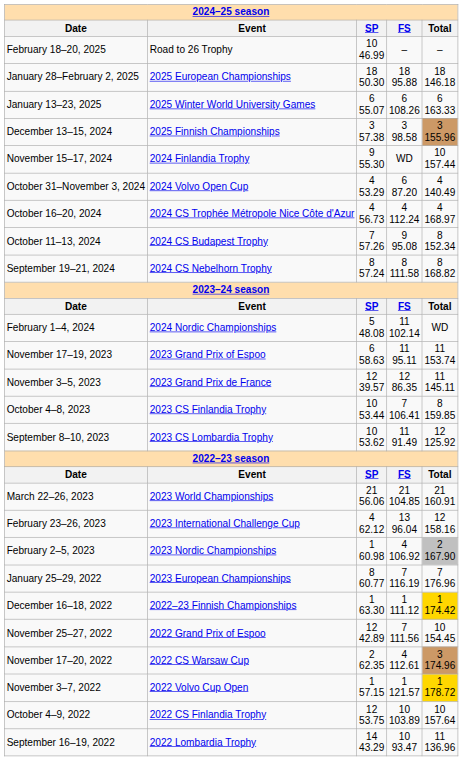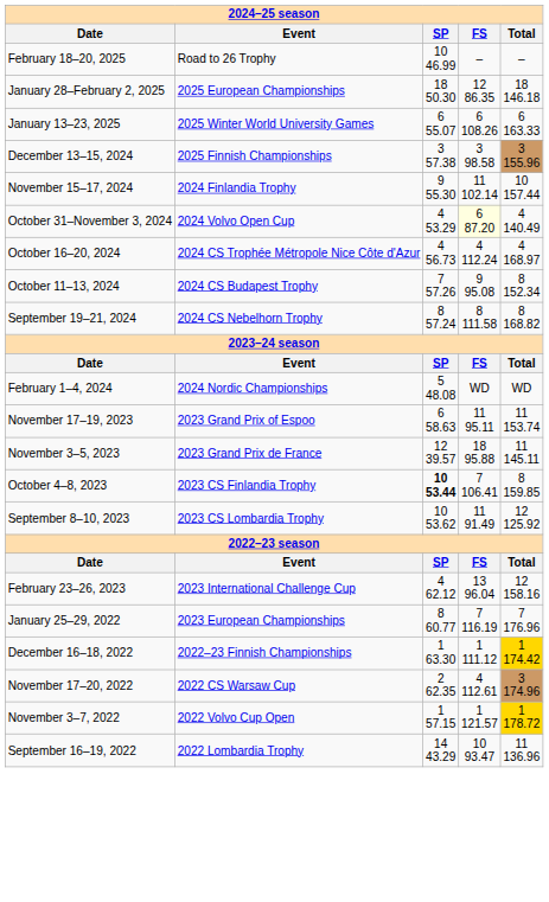January 28–February 2, 2025 | column 4: 18 95.88 -> 12 86.35
November 15–17, 2024 | column 4: WD -> 11 102.14
October 31–November 3, 2024 | column 4: no background -> lightyellow background
February 1–4, 2024 | column 4: 11 102.14 -> WD
November 3–5, 2023 | column 4: 12 86.35 -> 18 95.88
October 4–8, 2023 | column 3: normal -> bold
- row: March 22–26, 2023 | 2023 World Championships | 21 56.06 | 21 104.85 | 21 160.91
- row: February 2–5, 2023 | 2023 Nordic Championships | 1 60.98 | 4 106.92 | 2 167.90
- row: November 25–27, 2022 | 2022 Grand Prix of Espoo | 12 42.89 | 7 111.56 | 10 154.45
- row: October 4–9, 2022 | 2022 CS Finlandia Trophy | 12 53.75 | 10 103.89 | 10 157.64
